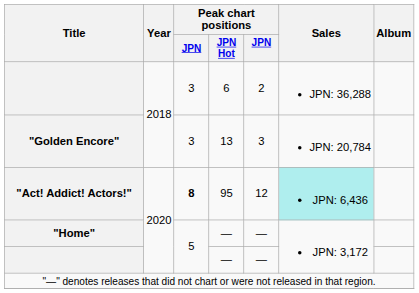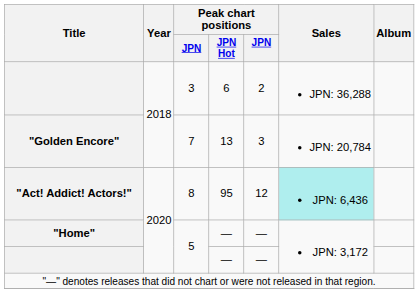"Golden Encore" | column 3: 3 -> 7
"Act! Addict! Actors!" | column 3: bold -> normal
